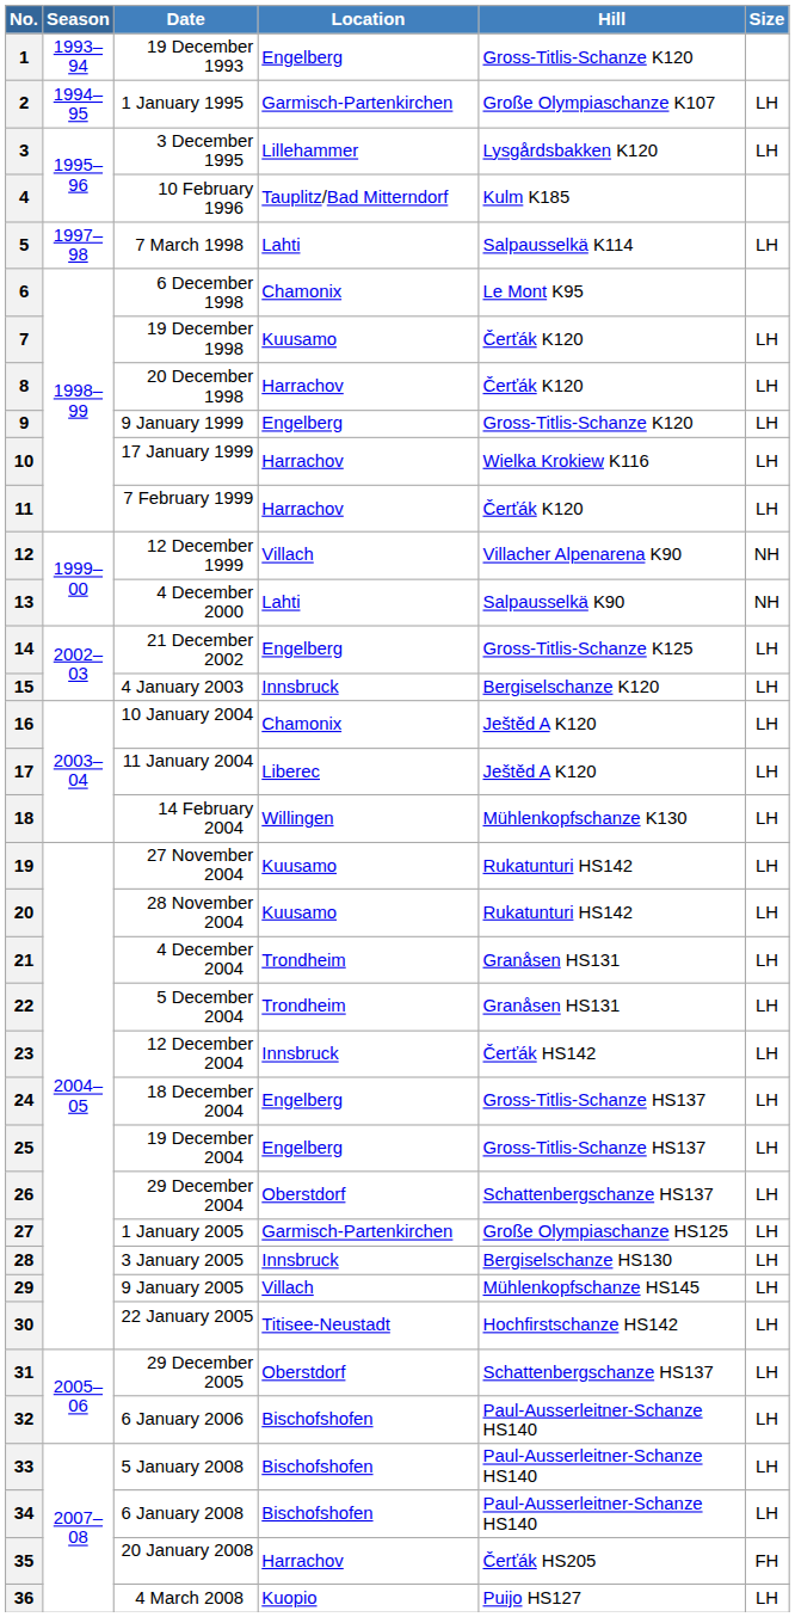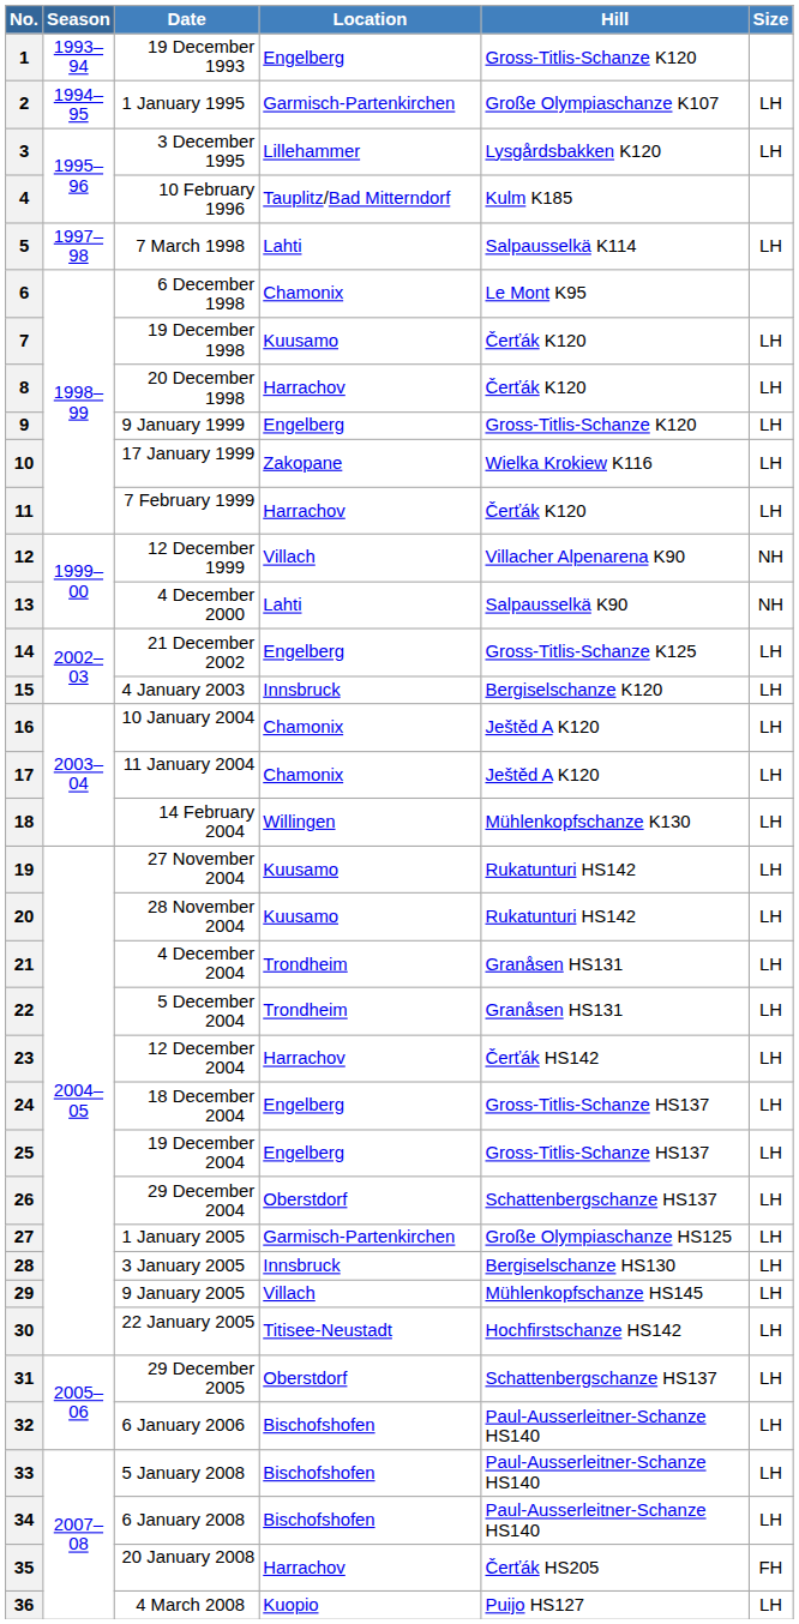10 | Location: Harrachov -> Zakopane
17 | Location: Liberec -> Chamonix
23 | Location: Innsbruck -> Harrachov
